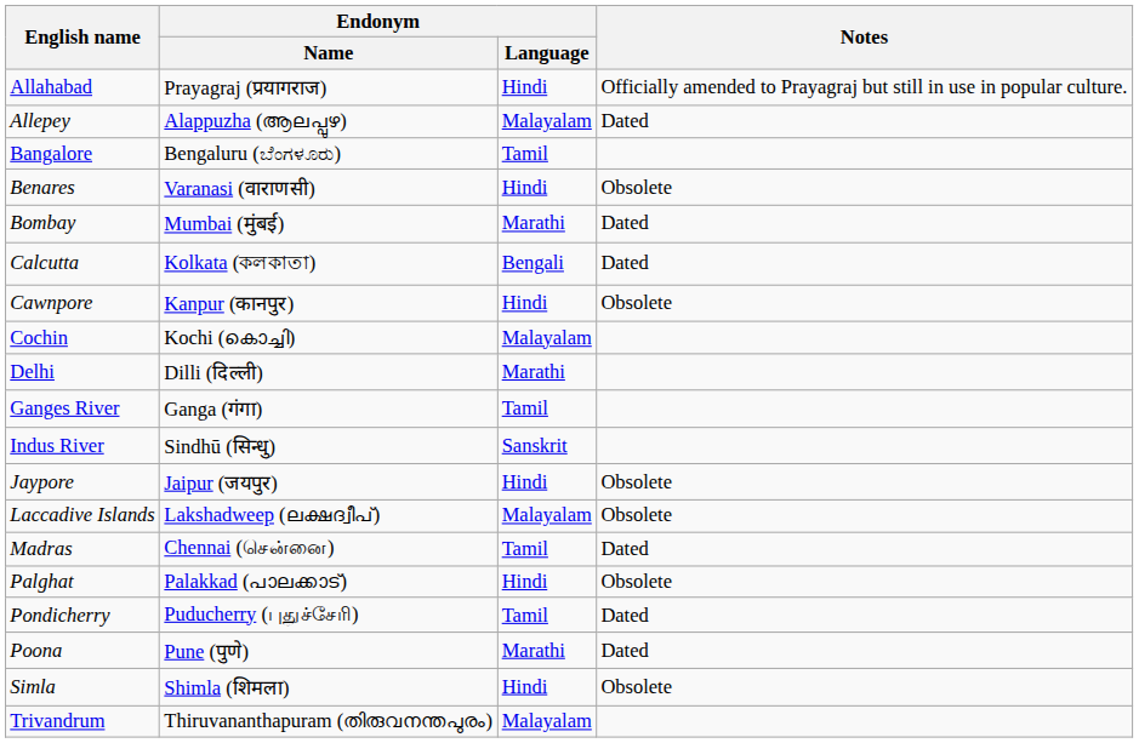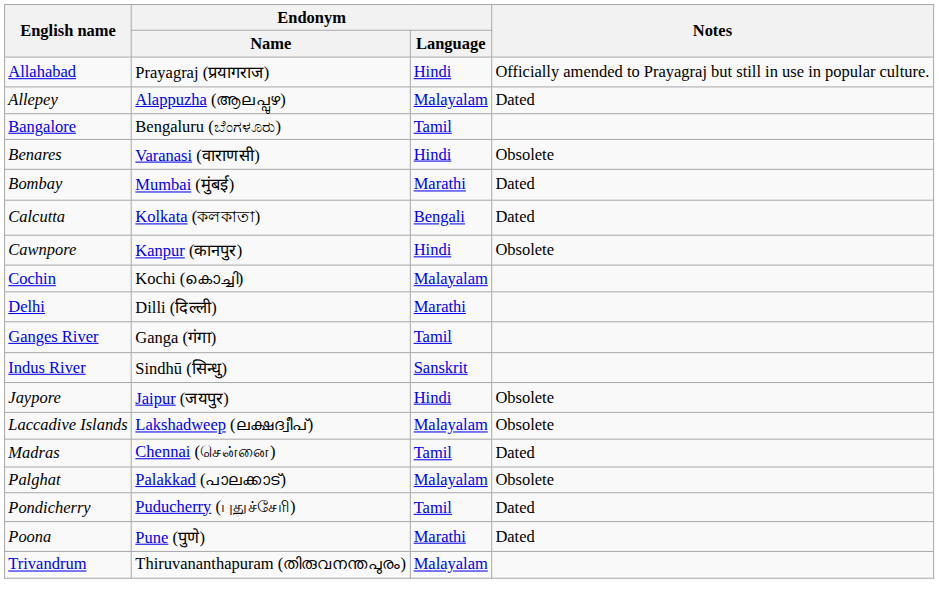Palghat | Endonym / Language: Hindi -> Malayalam
- row: Simla | Shimla (शिमला) | Hindi | Obsolete
